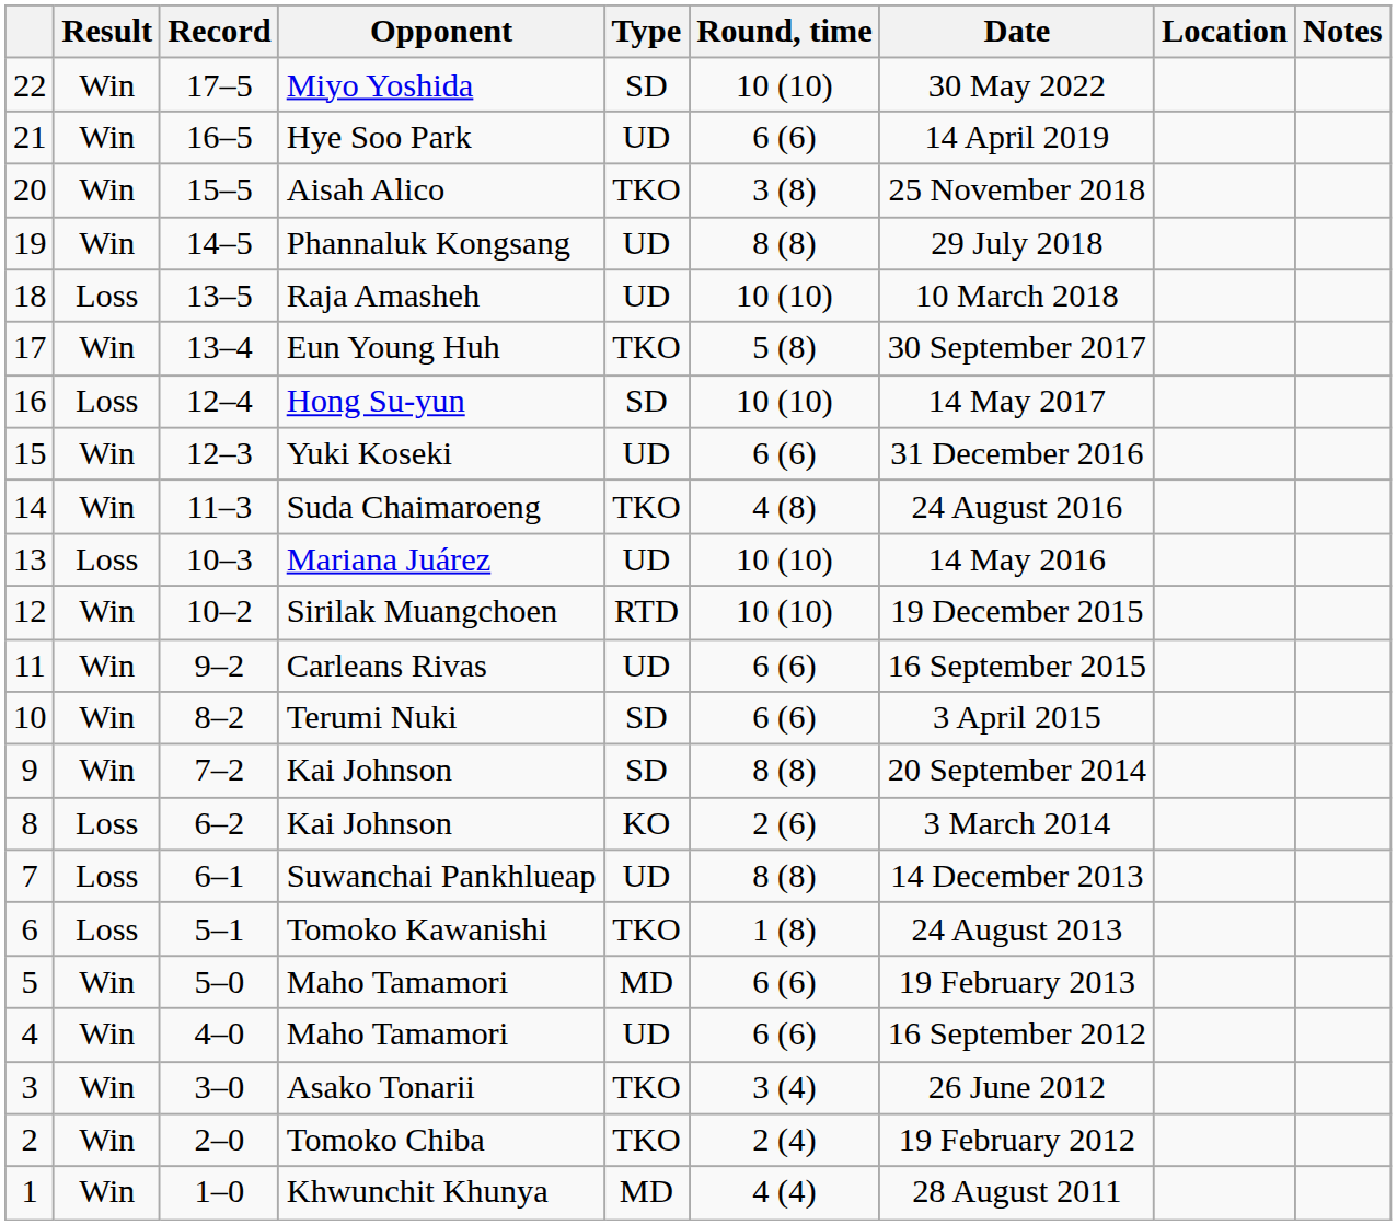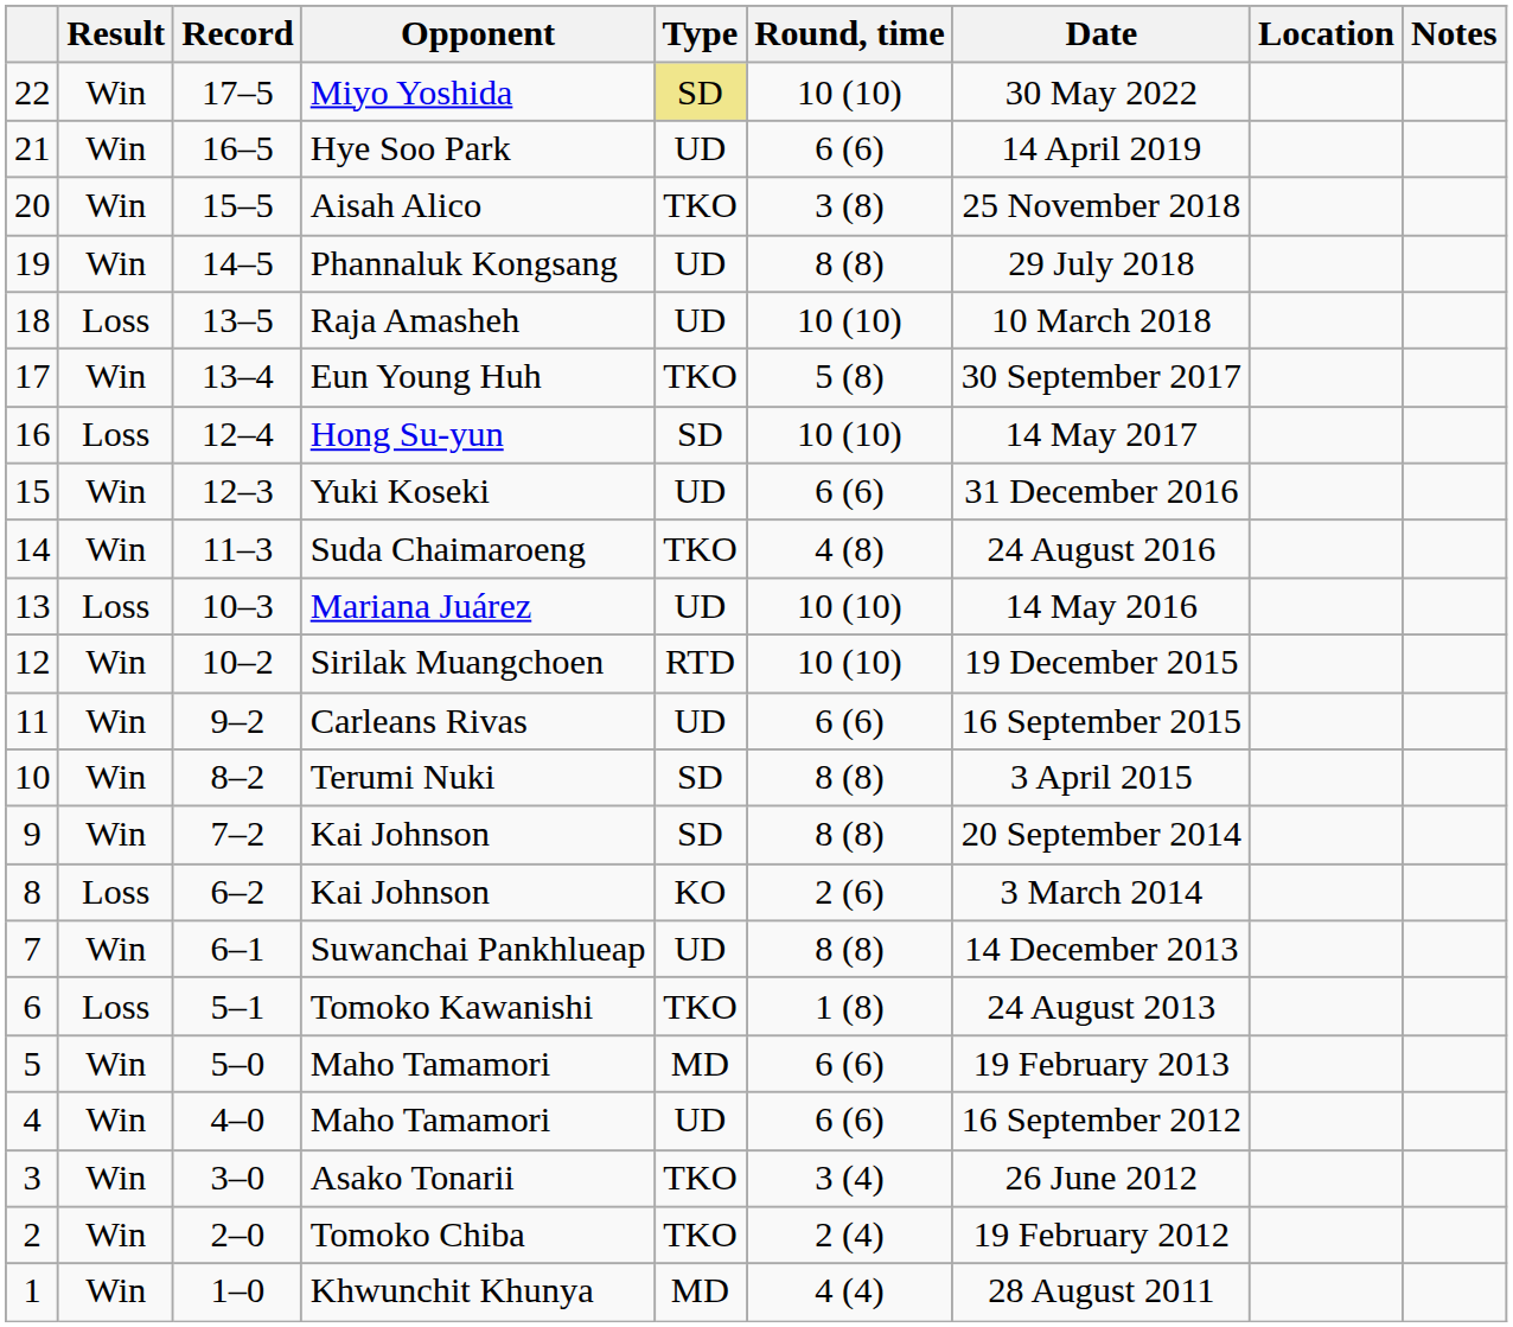Miyo Yoshida | Type: no background -> khaki background
Terumi Nuki | Round, time: 6 (6) -> 8 (8)
Suwanchai Pankhlueap | Result: Loss -> Win
